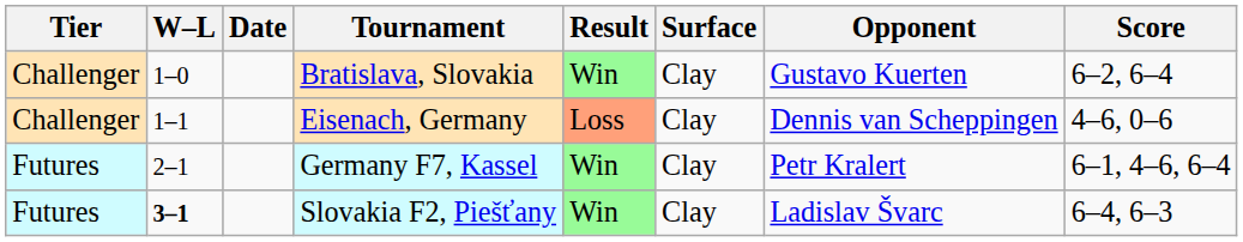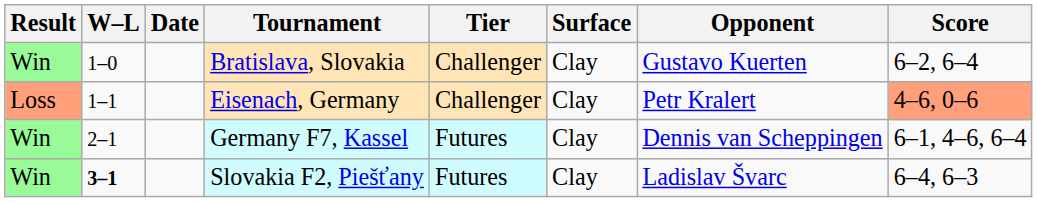columns swapped: Result <-> Tier
Eisenach, Germany | Opponent: Dennis van Scheppingen -> Petr Kralert
Eisenach, Germany | Score: no background -> lightsalmon background
Germany F7, Kassel | Opponent: Petr Kralert -> Dennis van Scheppingen
